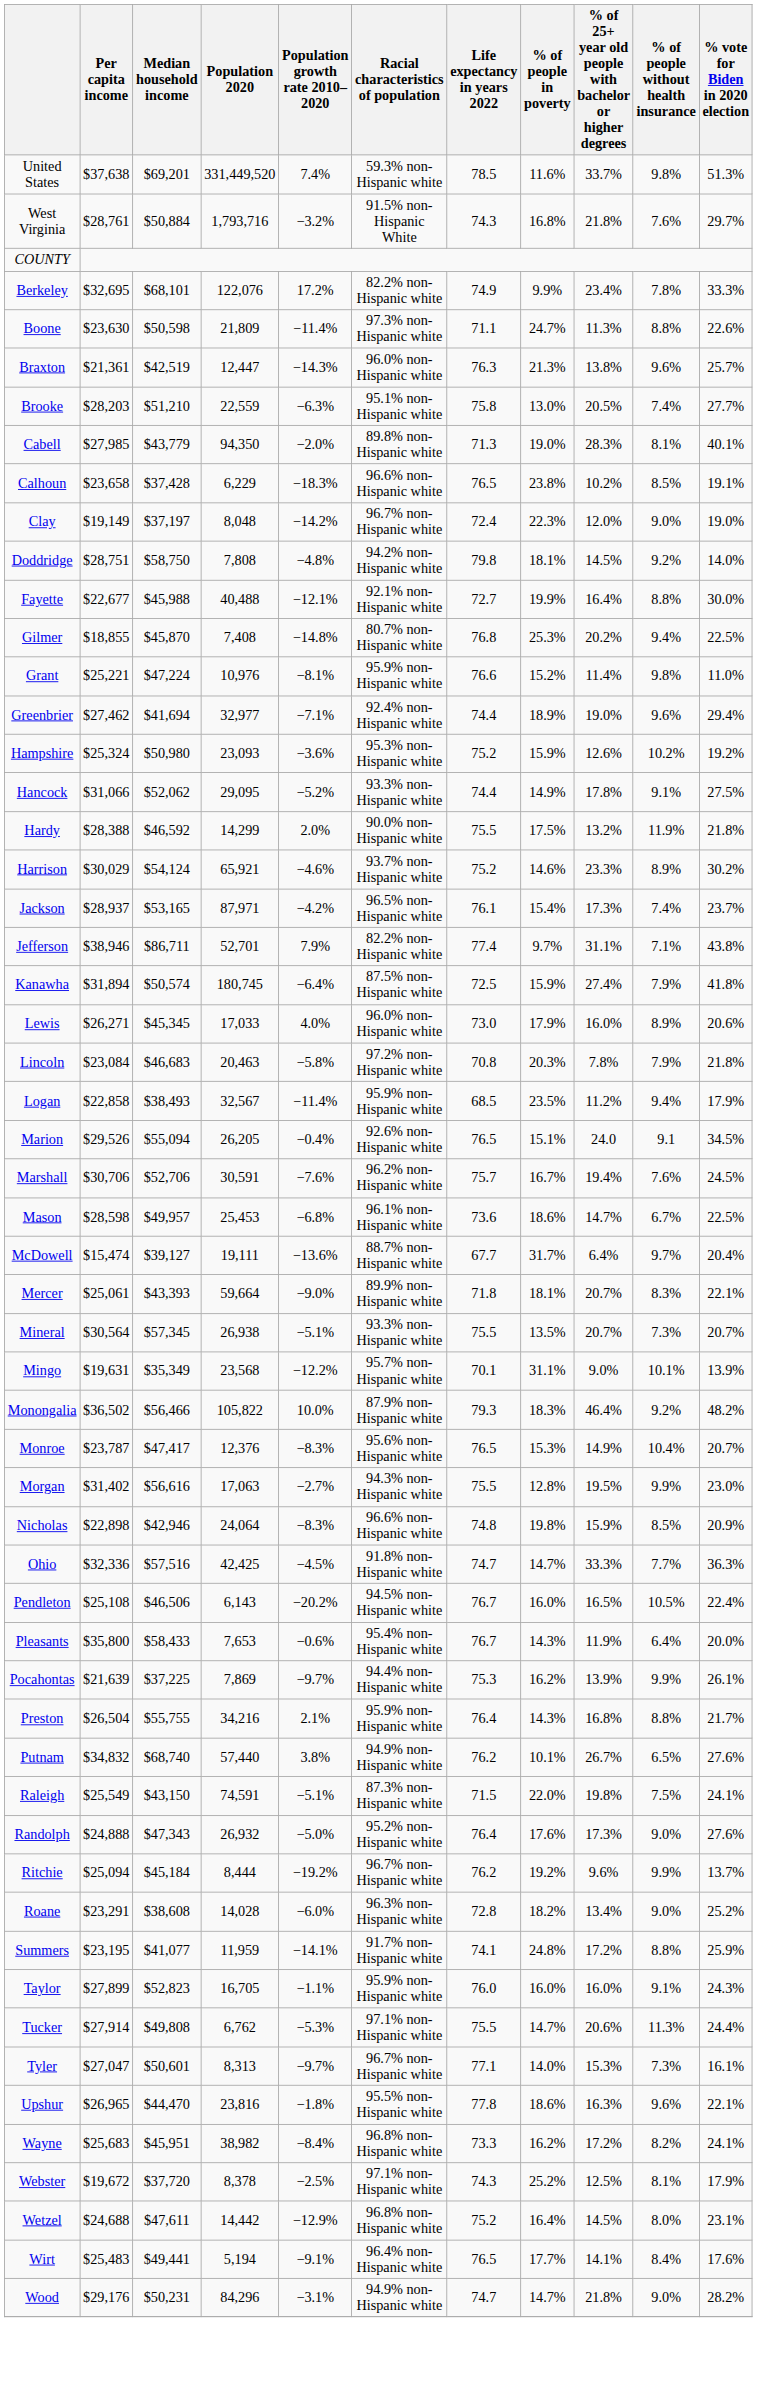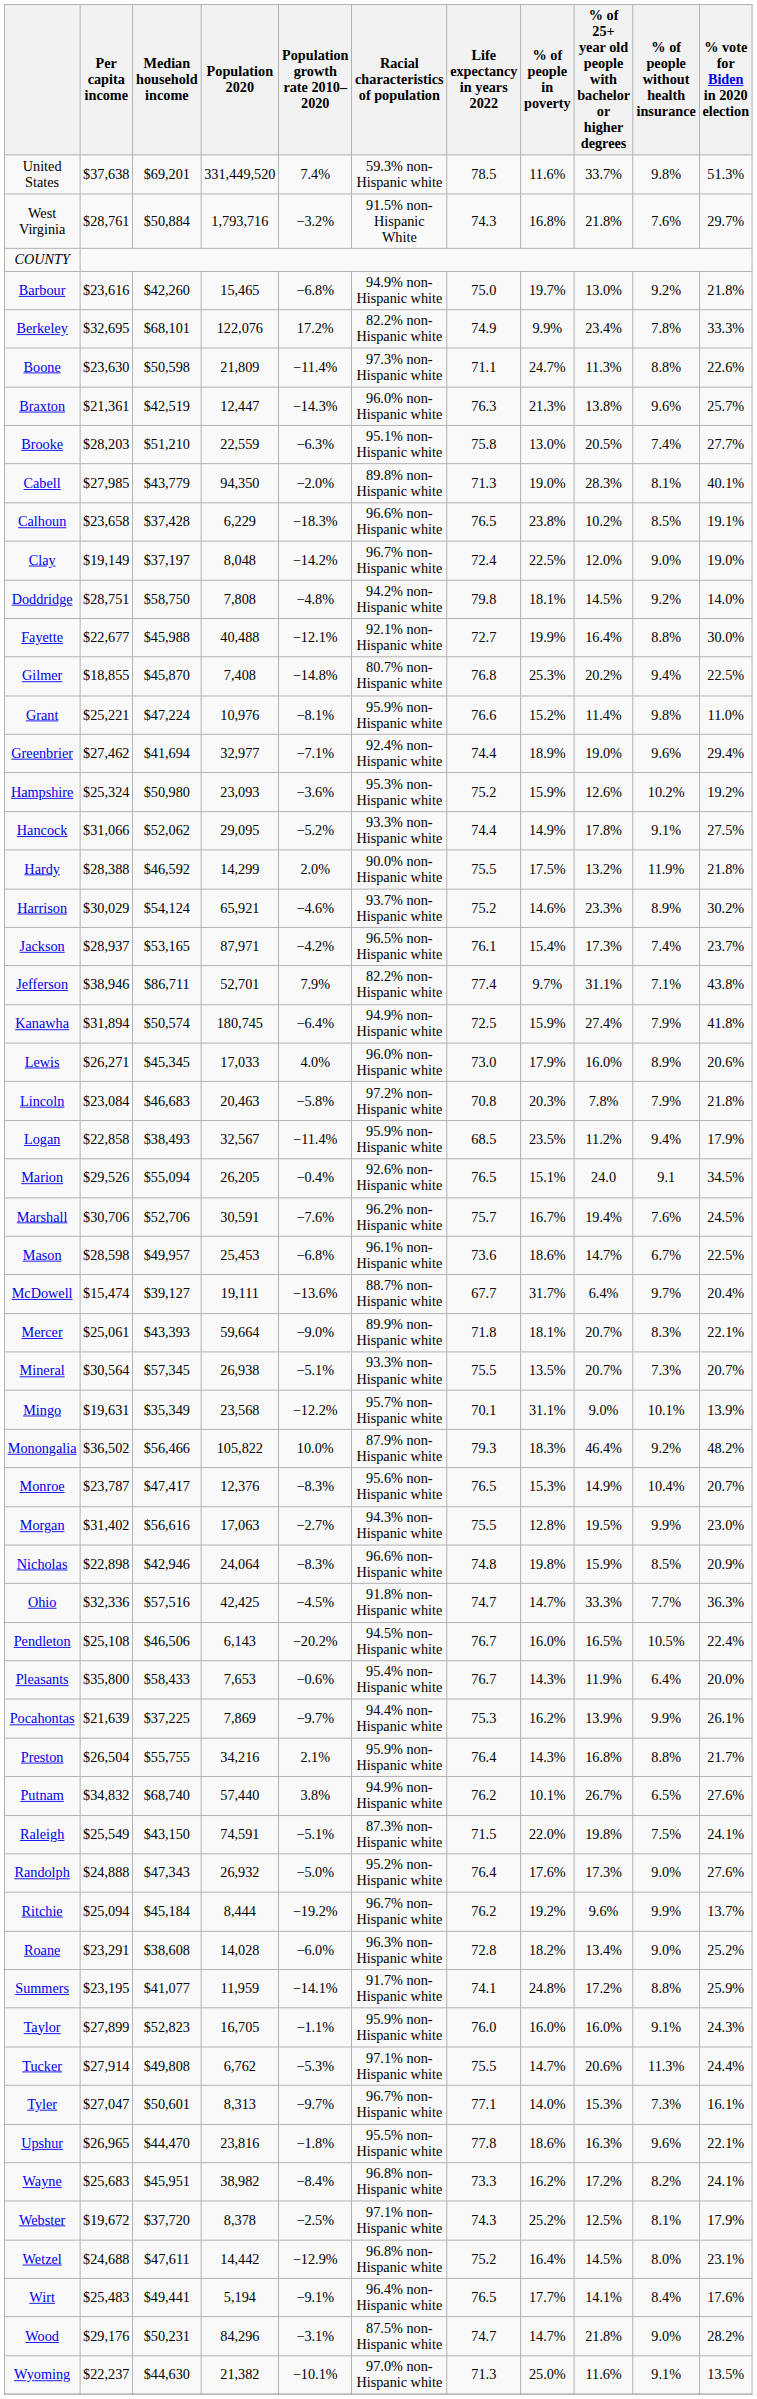+ row: Barbour | $23,616 | $42,260 | 15,465 | −6.8% | 94.9% non-Hispanic white | 75.0 | 19.7% | 13.0% | 9.2% | 21.8%
Clay | % of people in poverty: 22.3% -> 22.5%
Kanawha | Racial characteristics of population: 87.5% non-Hispanic white -> 94.9% non-Hispanic white
Wood | Racial characteristics of population: 94.9% non-Hispanic white -> 87.5% non-Hispanic white
+ row: Wyoming | $22,237 | $44,630 | 21,382 | −10.1% | 97.0% non-Hispanic white | 71.3 | 25.0% | 11.6% | 9.1% | 13.5%
